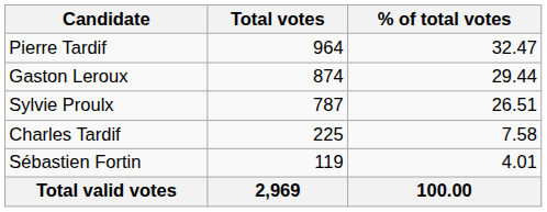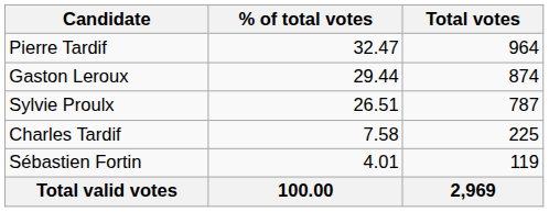columns swapped: Total votes <-> % of total votes
